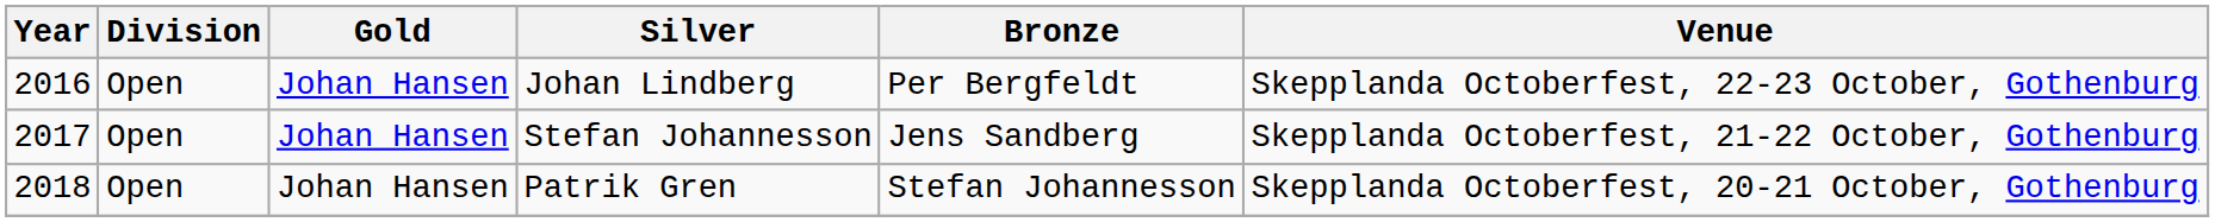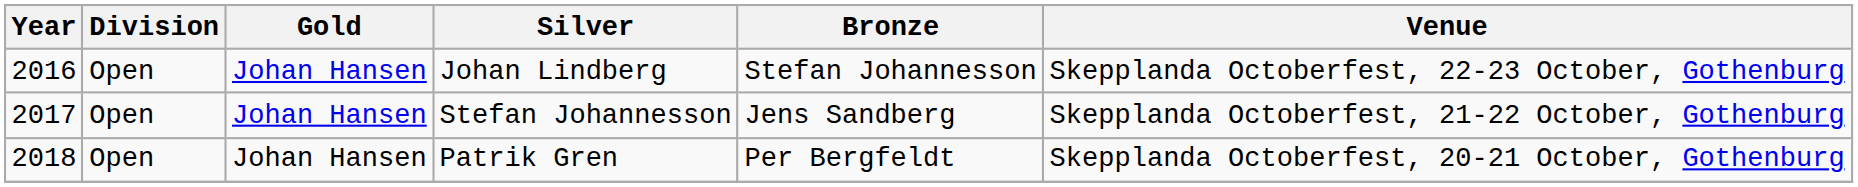Johan Lindberg | Bronze: Per Bergfeldt -> Stefan Johannesson
Patrik Gren | Bronze: Stefan Johannesson -> Per Bergfeldt
